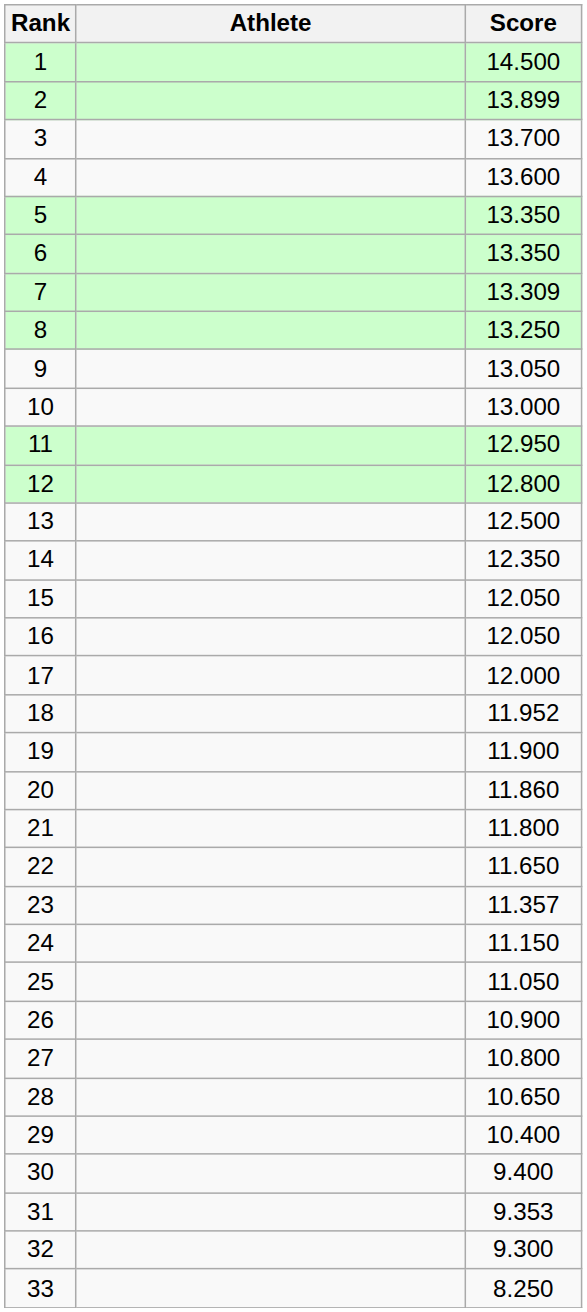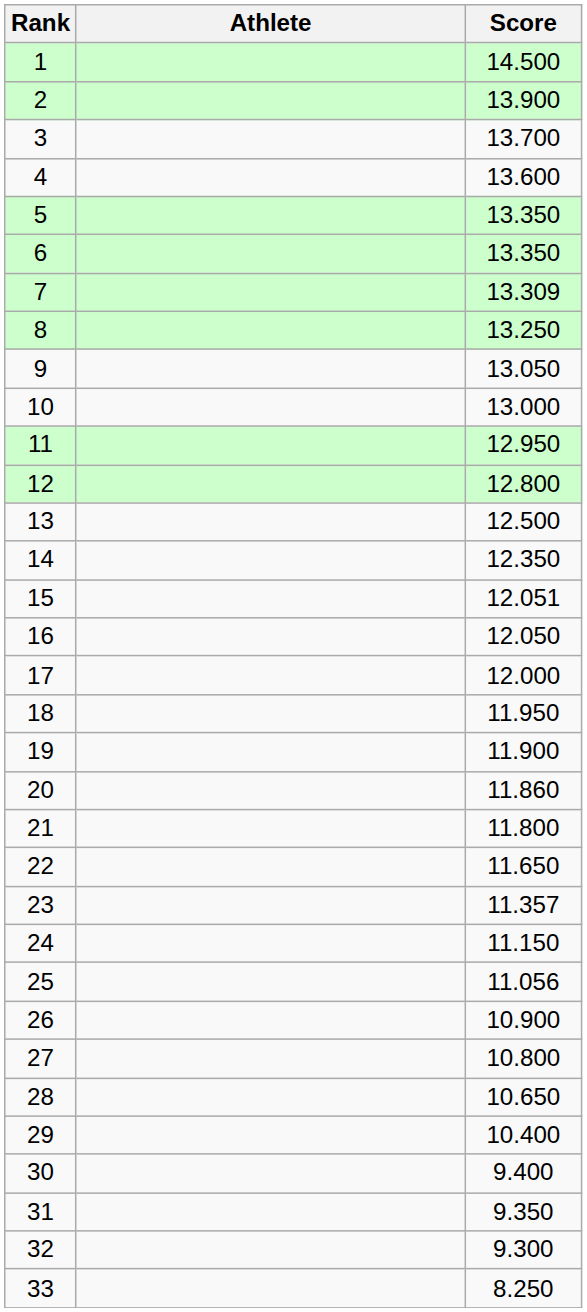2 | Score: 13.899 -> 13.900
15 | Score: 12.050 -> 12.051
18 | Score: 11.952 -> 11.950
25 | Score: 11.050 -> 11.056
31 | Score: 9.353 -> 9.350
